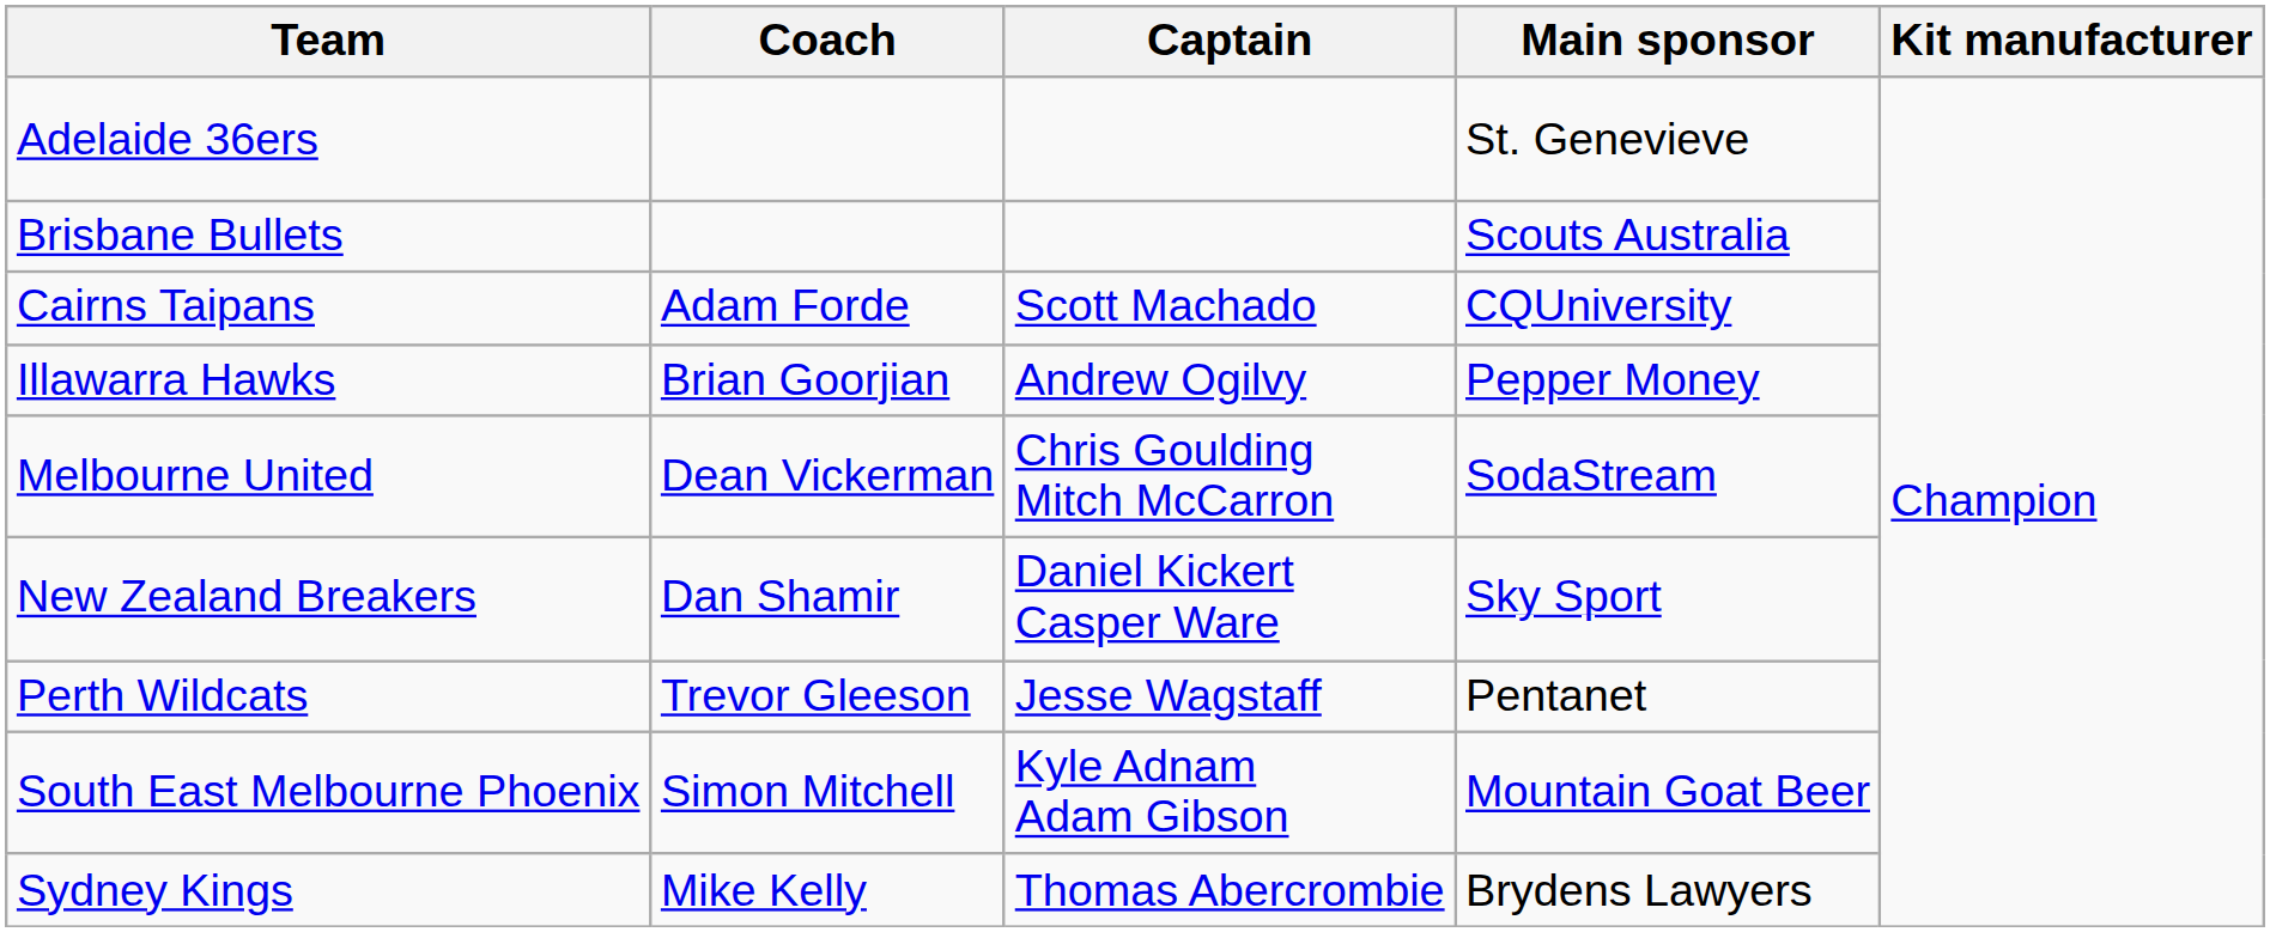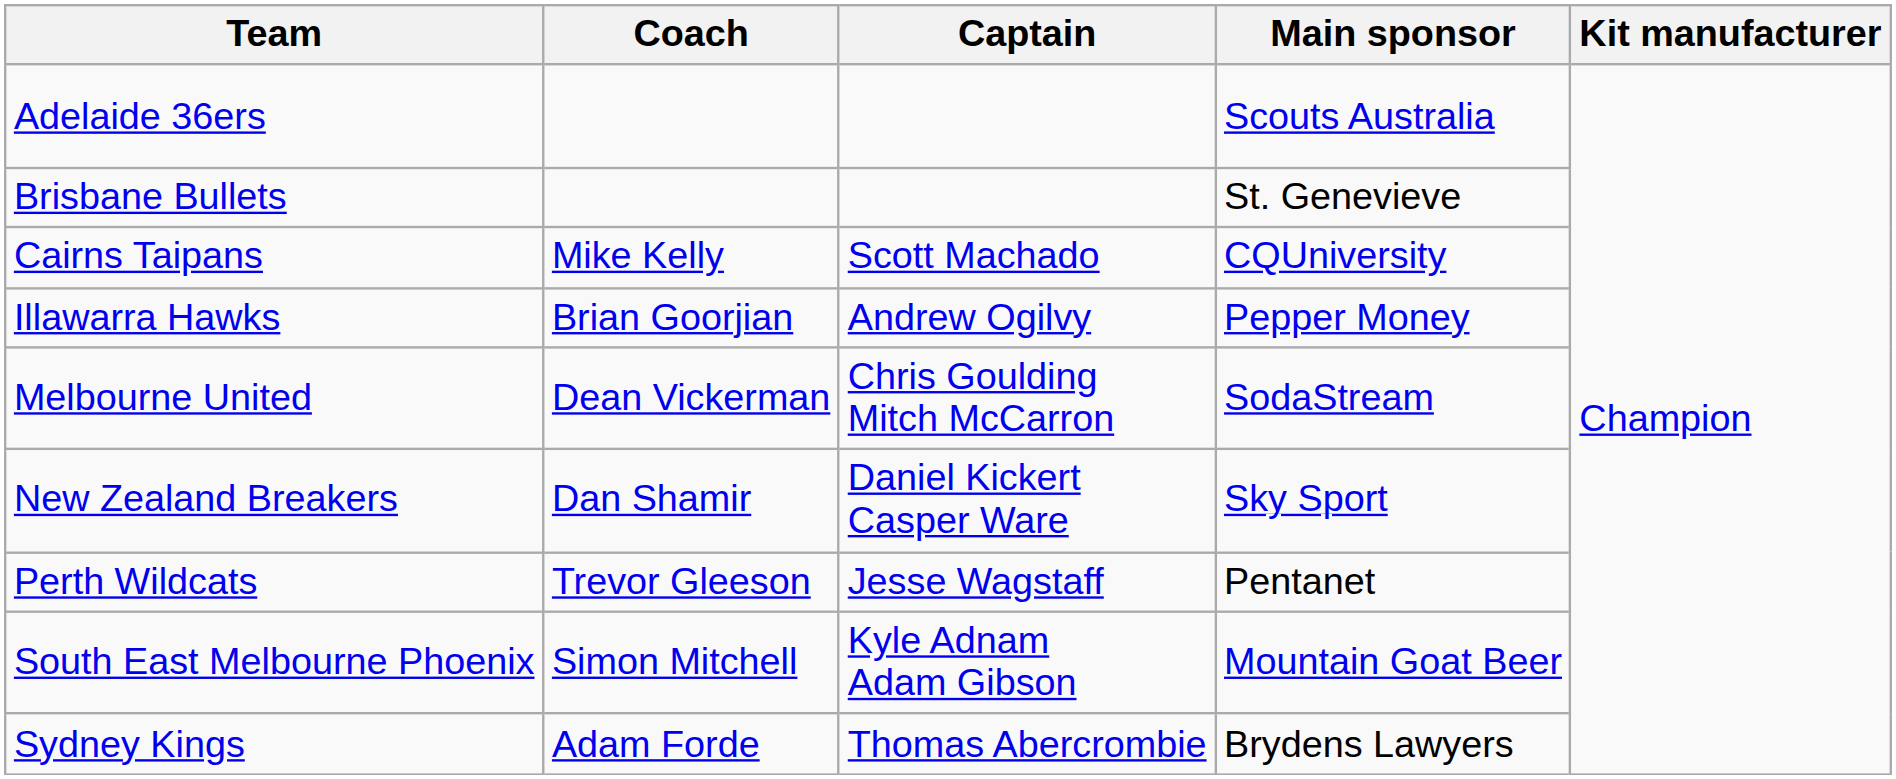Adelaide 36ers | Main sponsor: St. Genevieve -> Scouts Australia
Brisbane Bullets | Main sponsor: Scouts Australia -> St. Genevieve
Cairns Taipans | Coach: Adam Forde -> Mike Kelly
Sydney Kings | Coach: Mike Kelly -> Adam Forde
